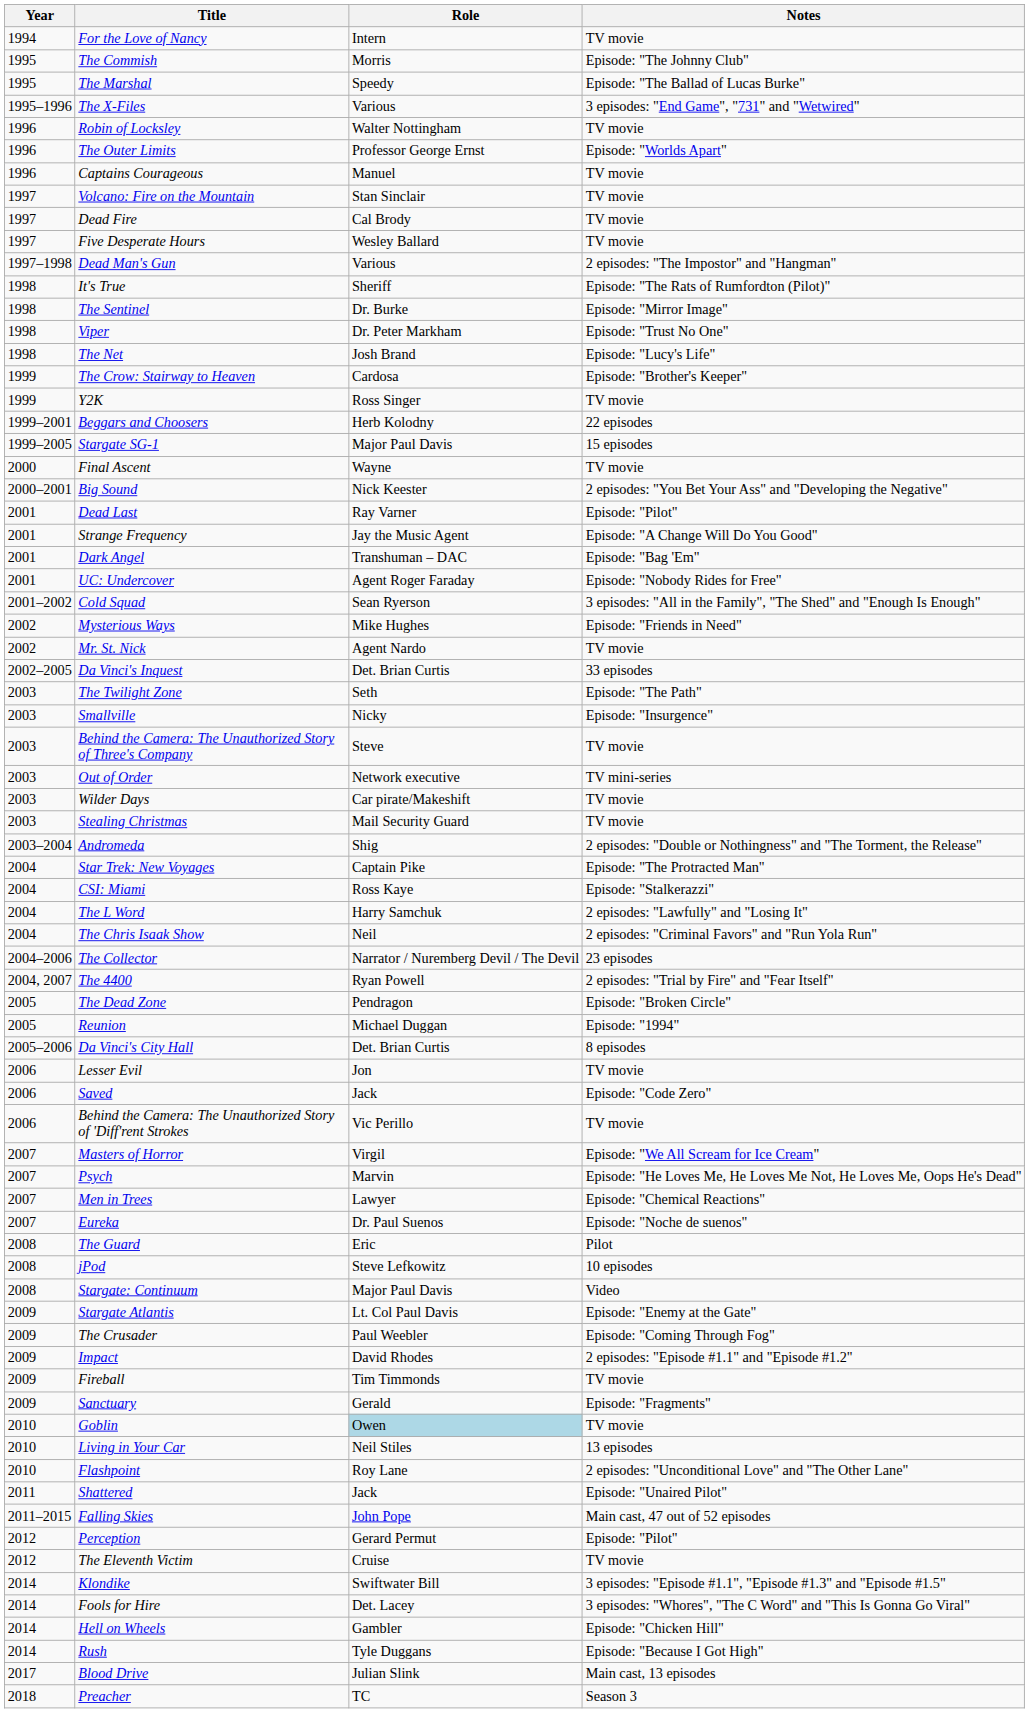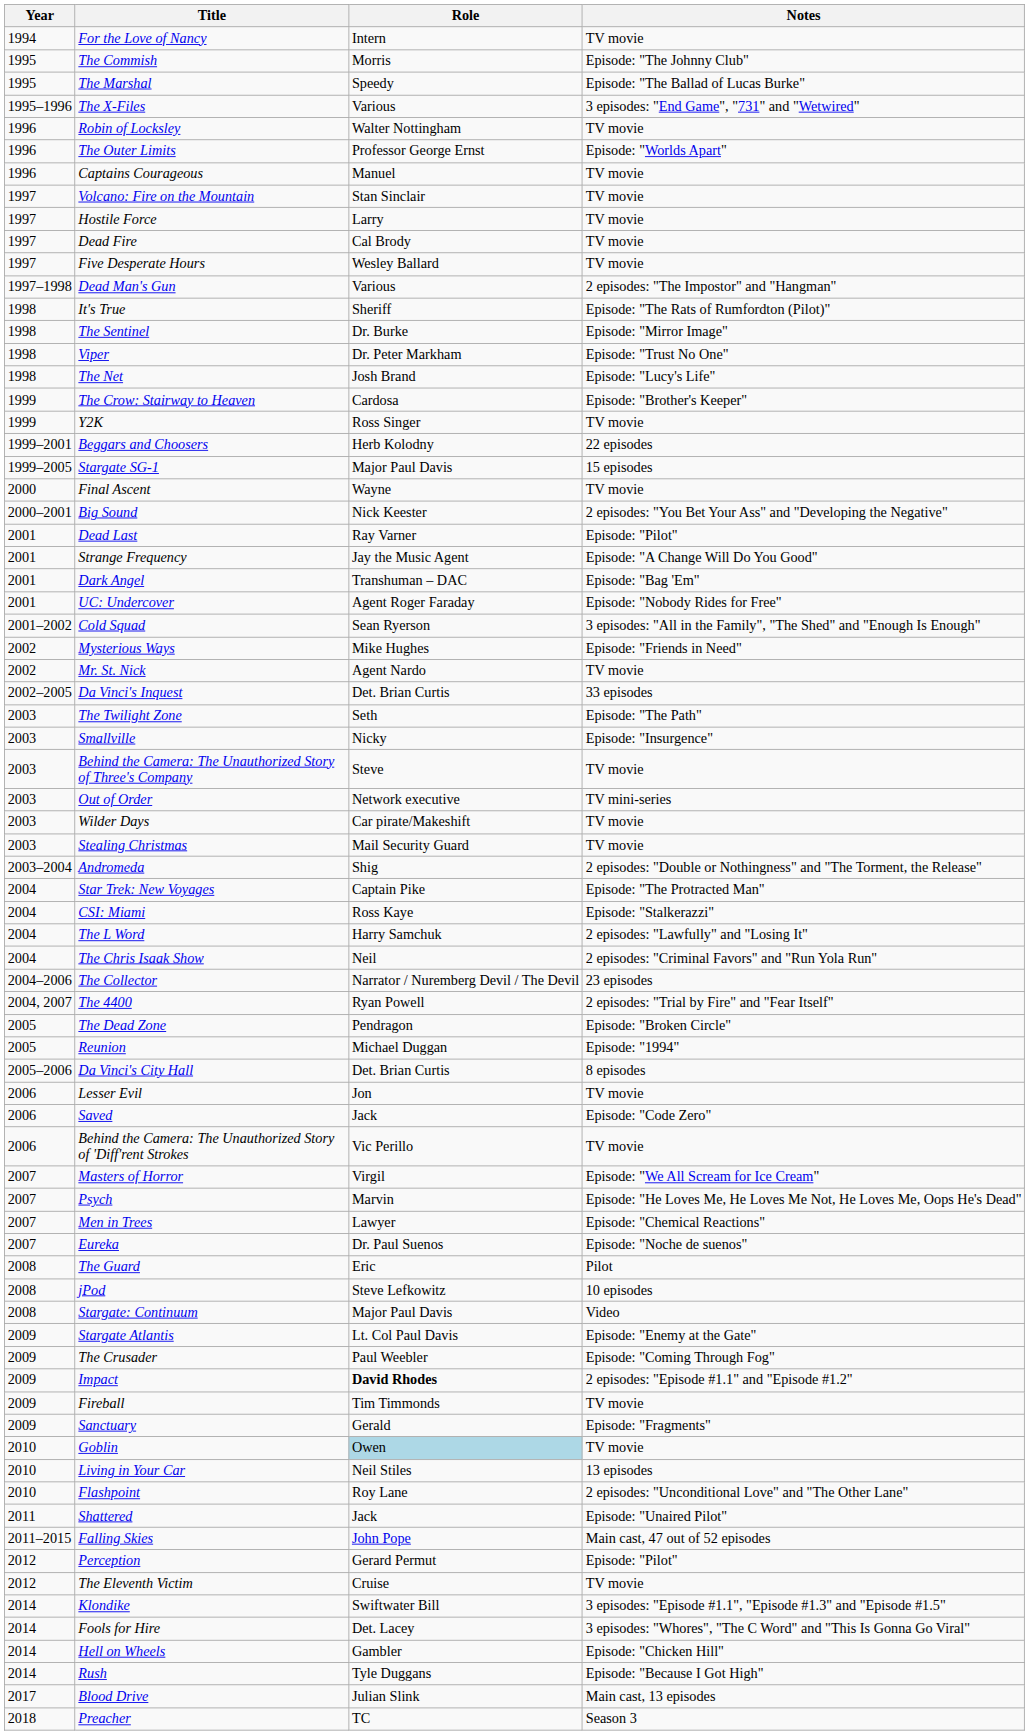+ row: 1997 | Hostile Force | Larry | TV movie
Impact | Role: normal -> bold
